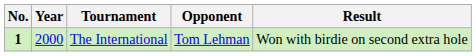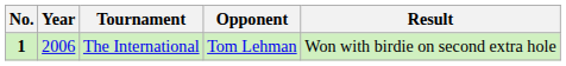The International | Year: 2000 -> 2006
